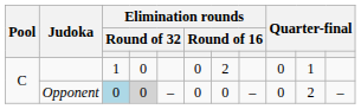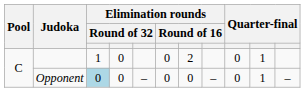Opponent | column 4: lightgrey background -> no background
Opponent | column 10: 2 -> 1
